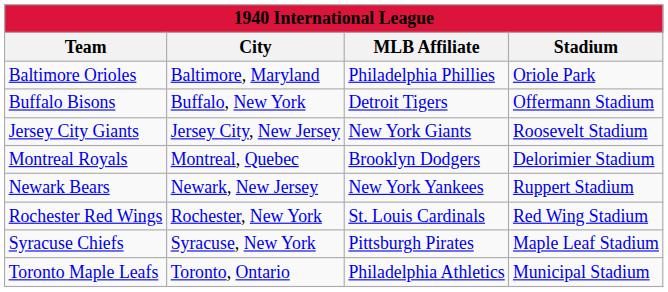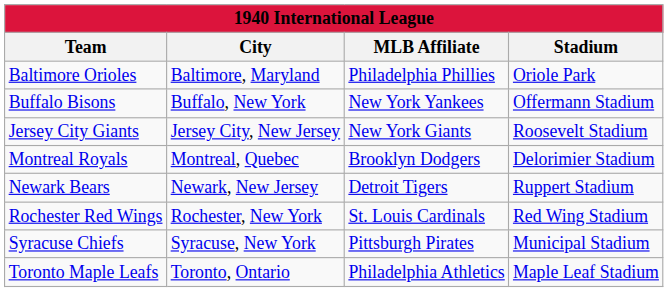Buffalo Bisons | MLB Affiliate: Detroit Tigers -> New York Yankees
Newark Bears | MLB Affiliate: New York Yankees -> Detroit Tigers
Syracuse Chiefs | Stadium: Maple Leaf Stadium -> Municipal Stadium
Toronto Maple Leafs | Stadium: Municipal Stadium -> Maple Leaf Stadium
